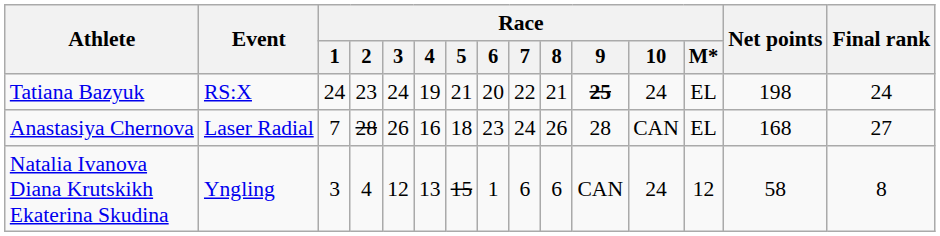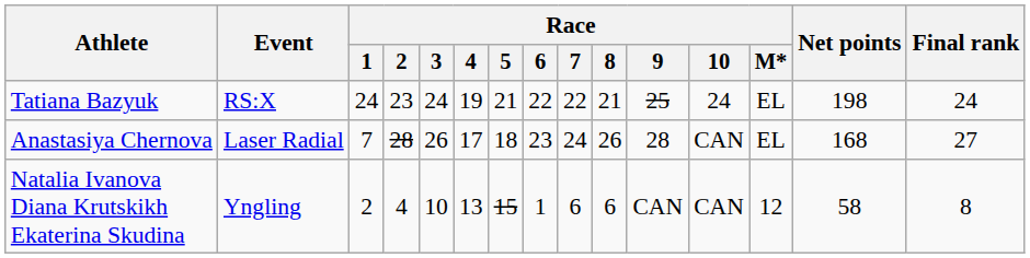Tatiana Bazyuk | Race / 6: 20 -> 22
Tatiana Bazyuk | Race / 9: bold -> normal
Anastasiya Chernova | Race / 4: 16 -> 17
Natalia Ivanova Diana Krutskikh Ekaterina Skudina | Race / 1: 3 -> 2
Natalia Ivanova Diana Krutskikh Ekaterina Skudina | Race / 3: 12 -> 10
Natalia Ivanova Diana Krutskikh Ekaterina Skudina | Race / 10: 24 -> CAN
